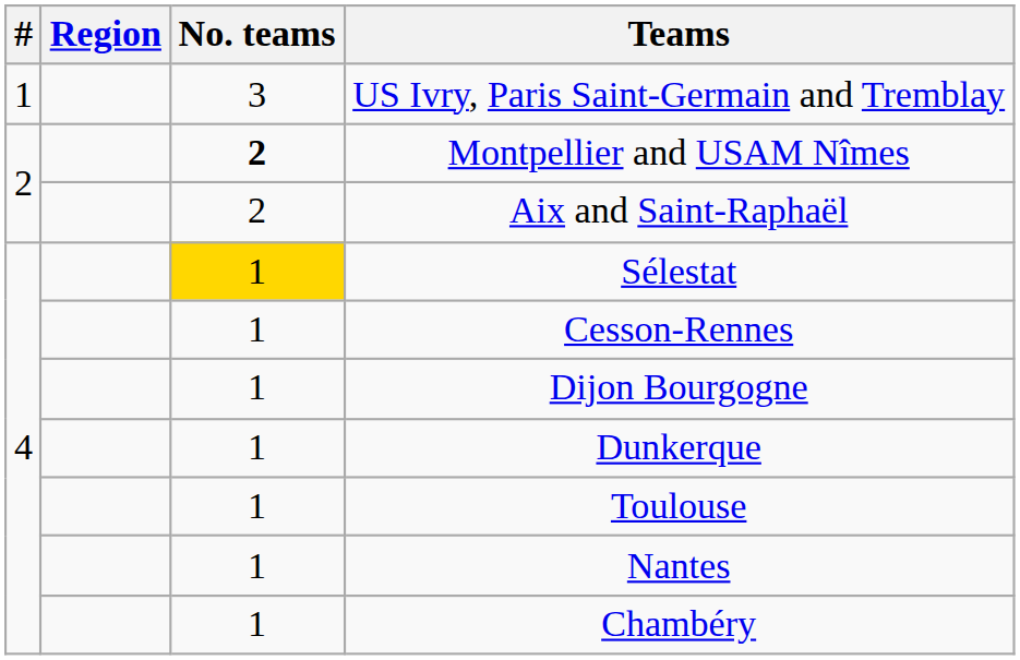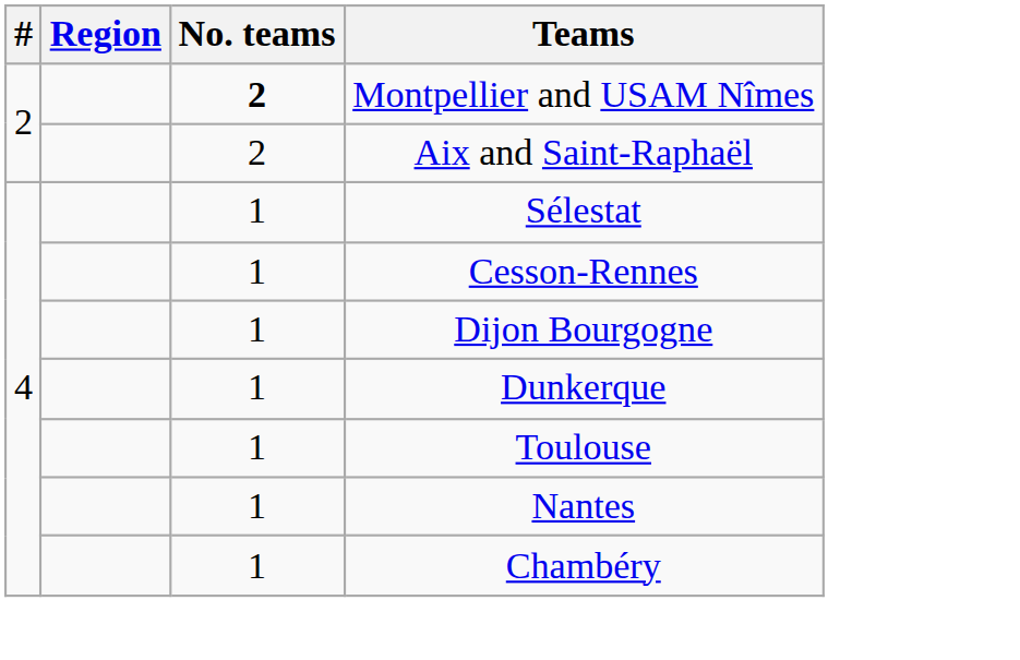- row: 1 | 3 | US Ivry, Paris Saint-Germain and Tremblay
Sélestat | No. teams: gold background -> no background
